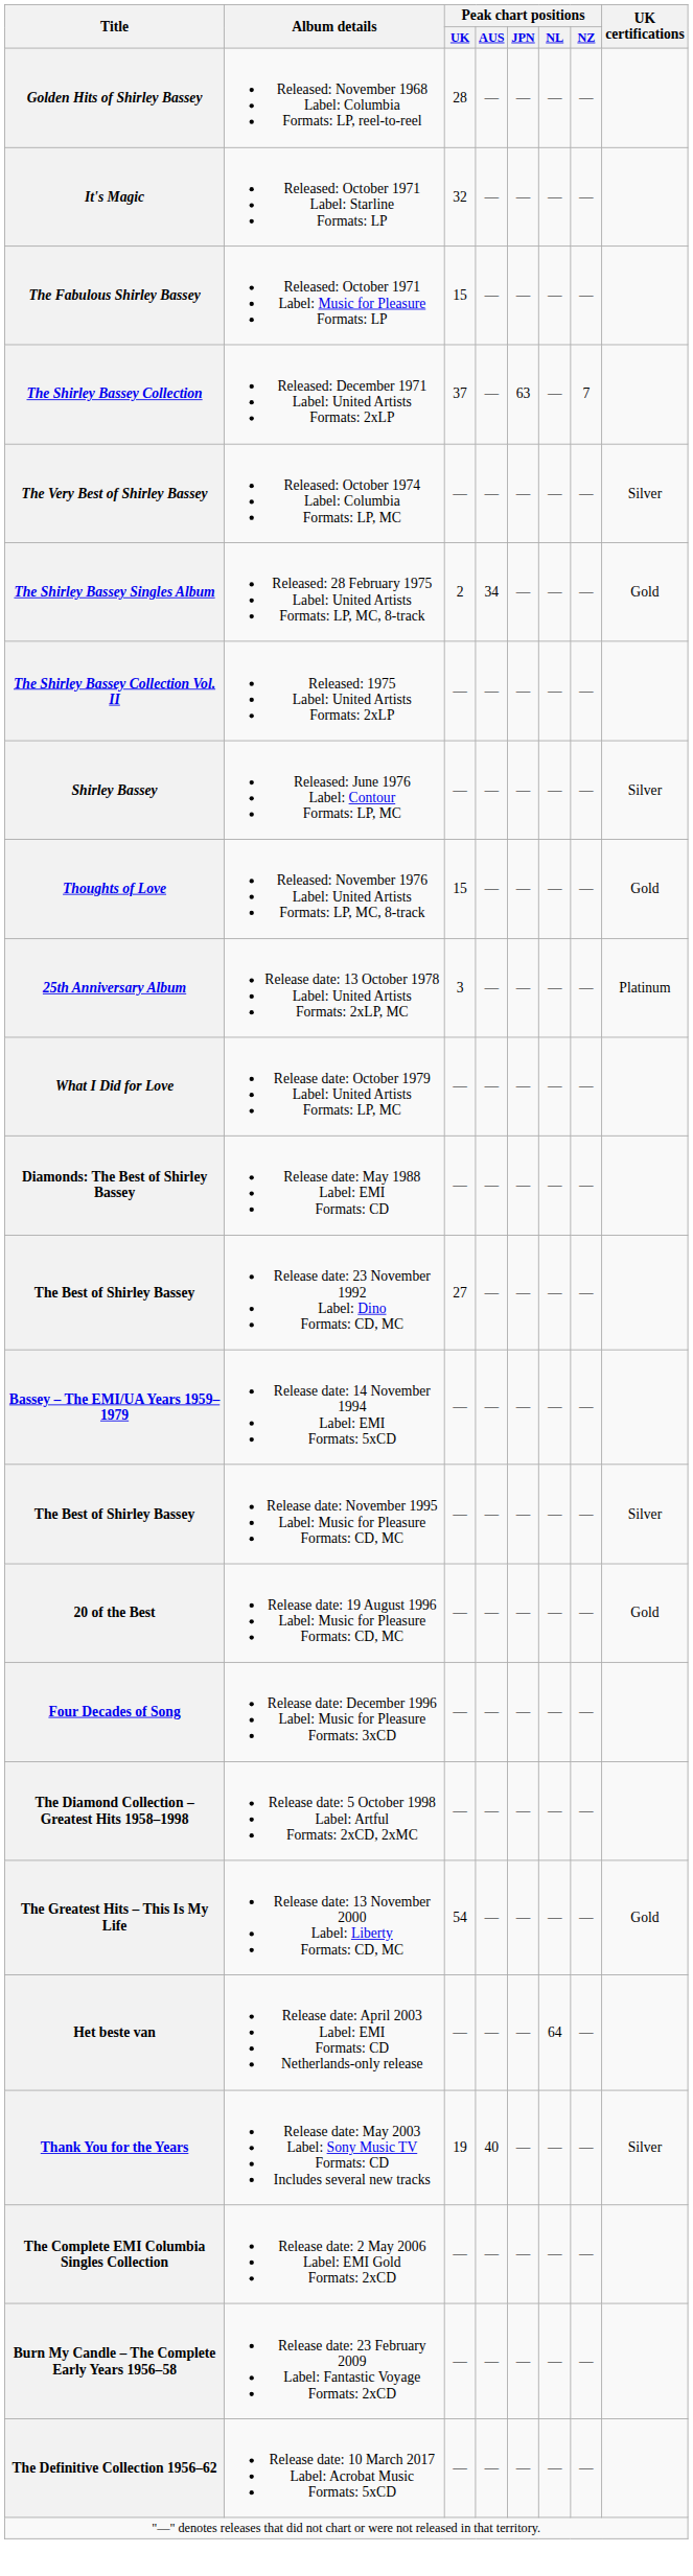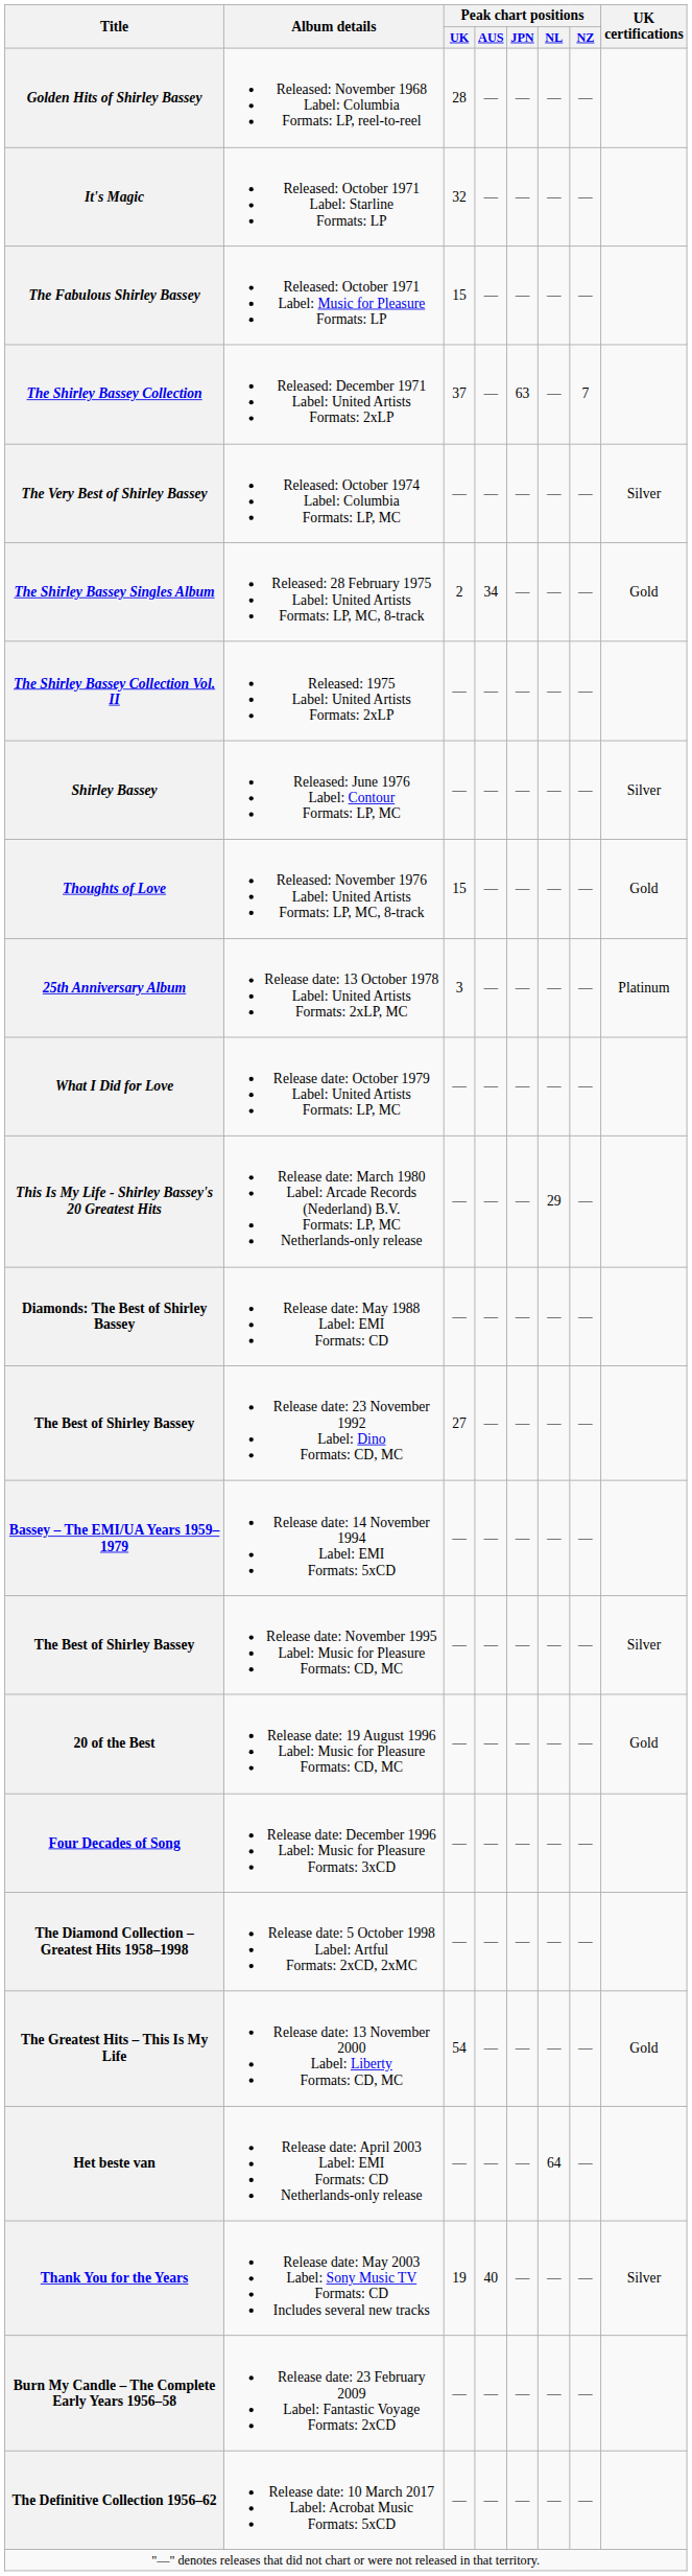+ row: This Is My Life - Shirley Bassey's 20 Greatest Hits | Release date: March 1980 Label: Arcade Records (Nederland) B.V. Formats: LP, MC Netherlands-only release | — | — | — | 29 | —
- row: The Complete EMI Columbia Singles Collection | Release date: 2 May 2006 Label: EMI Gold Formats: 2xCD | — | — | — | — | —
